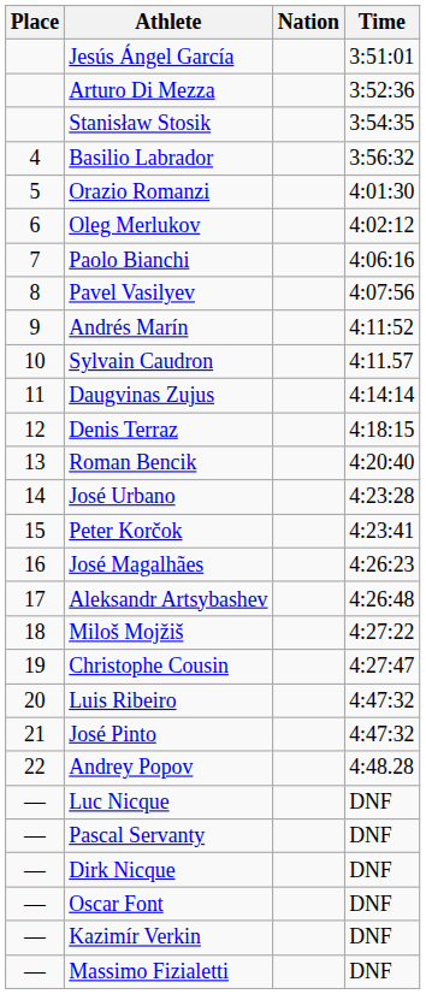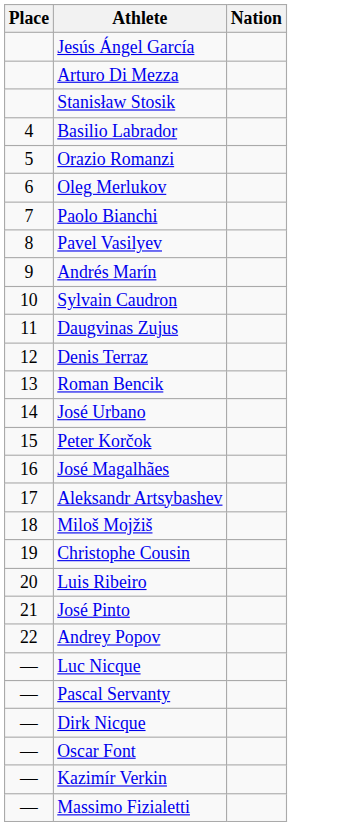- column: Time | 3:51:01 | 3:52:36 | 3:54:35 | 3:56:32 | 4:01:30 | 4:02:12 | 4:06:16 | 4:07:56 | 4:11:52 | 4:11.57 | 4:14:14 | 4:18:15 | 4:20:40 | 4:23:28 | 4:23:41 | 4:26:23 | 4:26:48 | 4:27:22 | 4:27:47 | 4:47:32 | 4:47:32 | 4:48.28 | DNF | DNF | DNF | DNF | DNF | DNF
